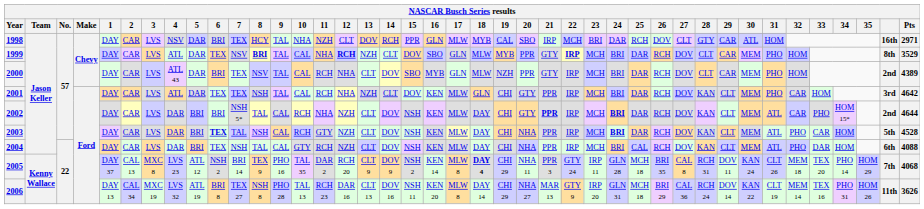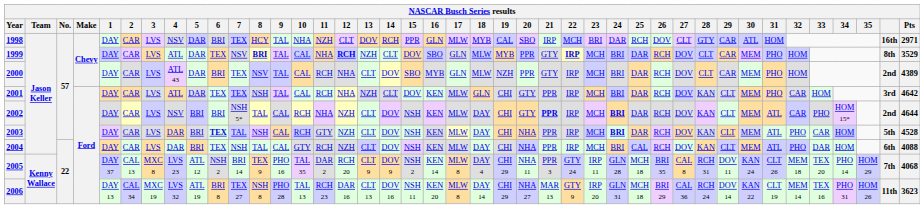2002 | 4: DAR -> NSV
2005 | 18: bold -> normal
2006 | Pts: 3626 -> 3623
